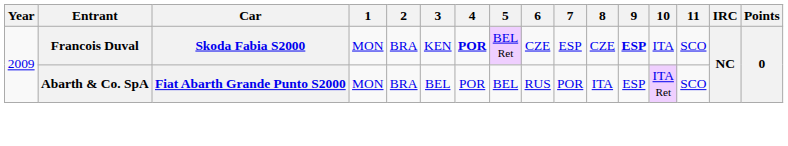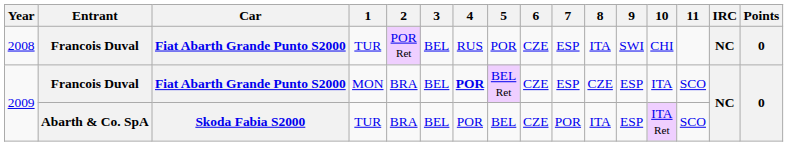+ row: 2008 | Francois Duval | Fiat Abarth Grande Punto S2000 | TUR | POR Ret | BEL | RUS | POR | CZE | ESP | ITA | SWI | CHI | NC | 0
2009 / Francois Duval | Car: Skoda Fabia S2000 -> Fiat Abarth Grande Punto S2000
2009 / Francois Duval | 3: KEN -> BEL
2009 / Francois Duval | 9: bold -> normal
2009 / Abarth & Co. SpA | Car: Fiat Abarth Grande Punto S2000 -> Skoda Fabia S2000
2009 / Abarth & Co. SpA | 1: MON -> TUR
2009 / Abarth & Co. SpA | 6: RUS -> CZE
